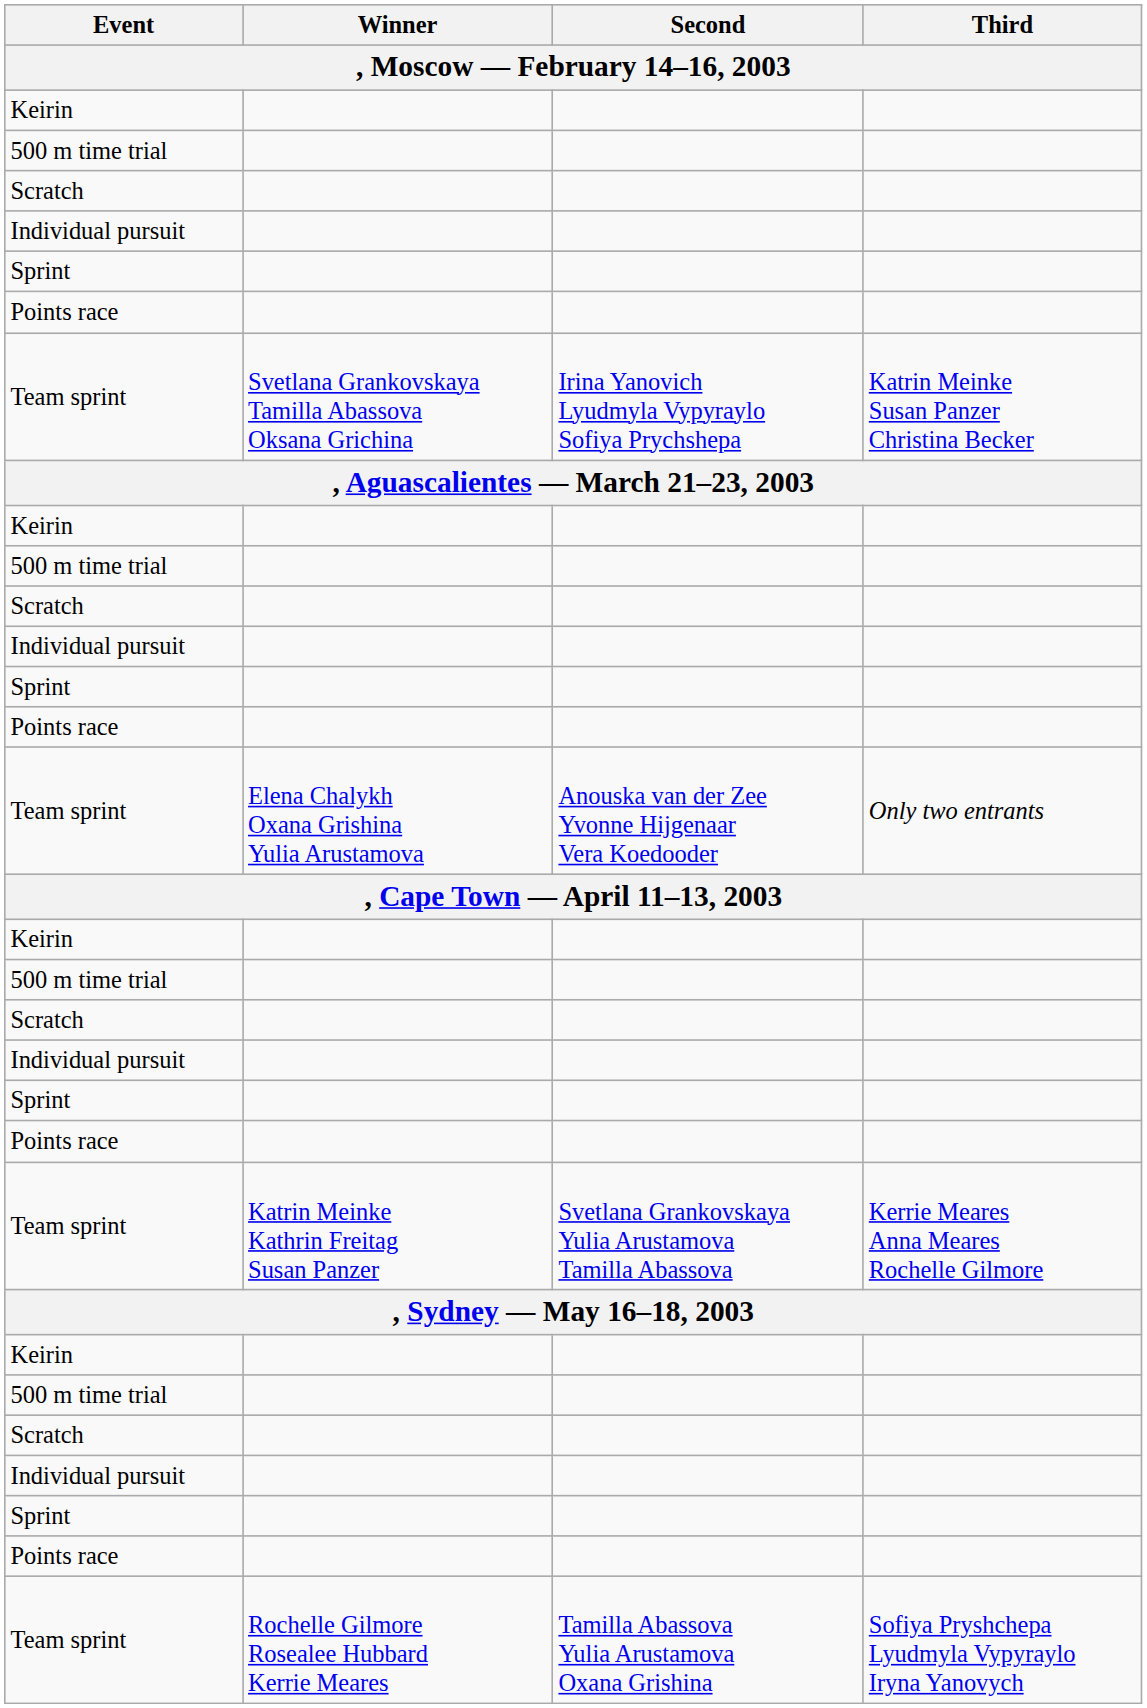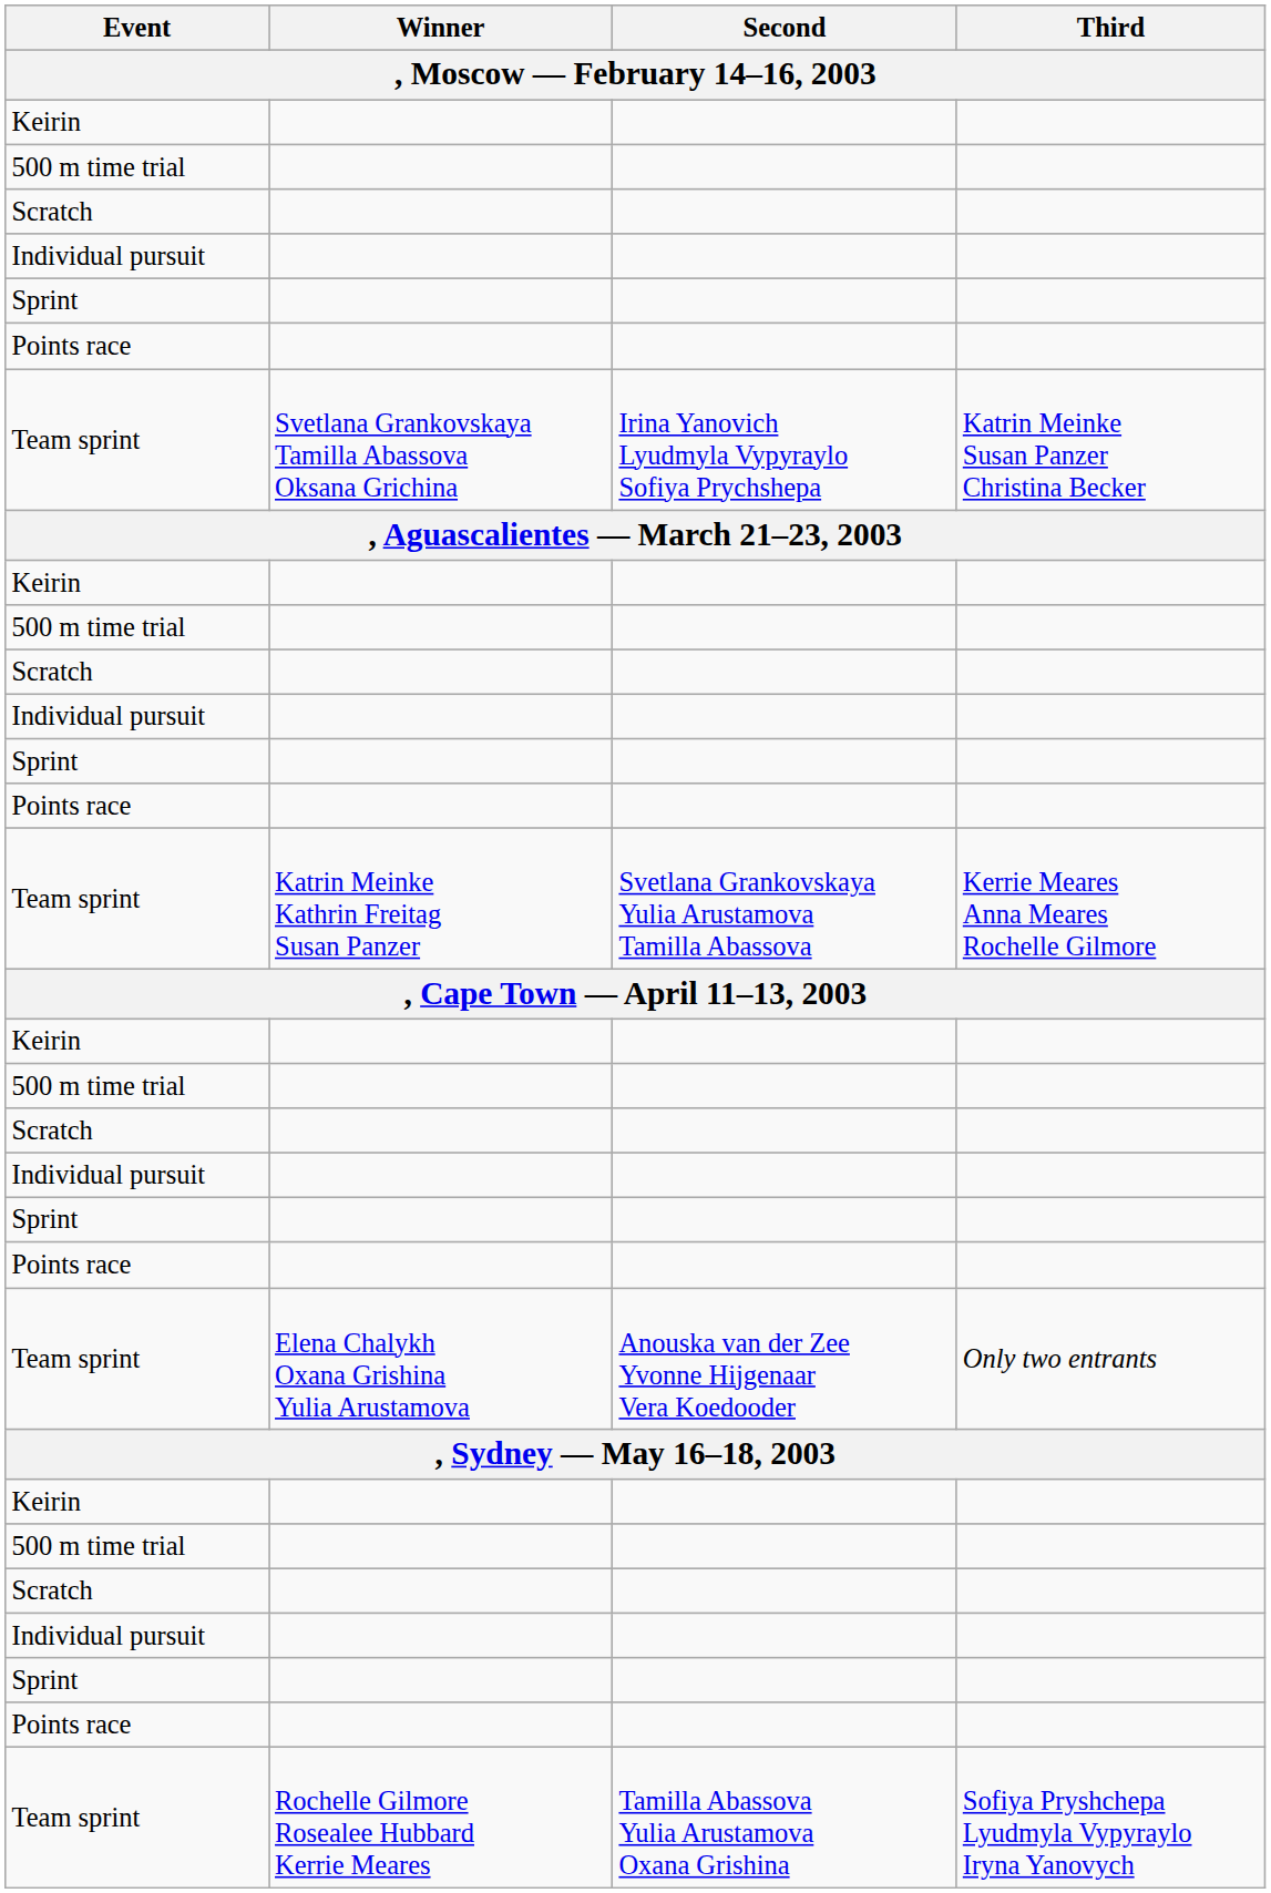rows swapped: Team sprint / Elena Chalykh Oxana Grishina Yulia Arustamova <-> Team sprint / Katrin Meinke Kathrin Freitag Susan Panzer
